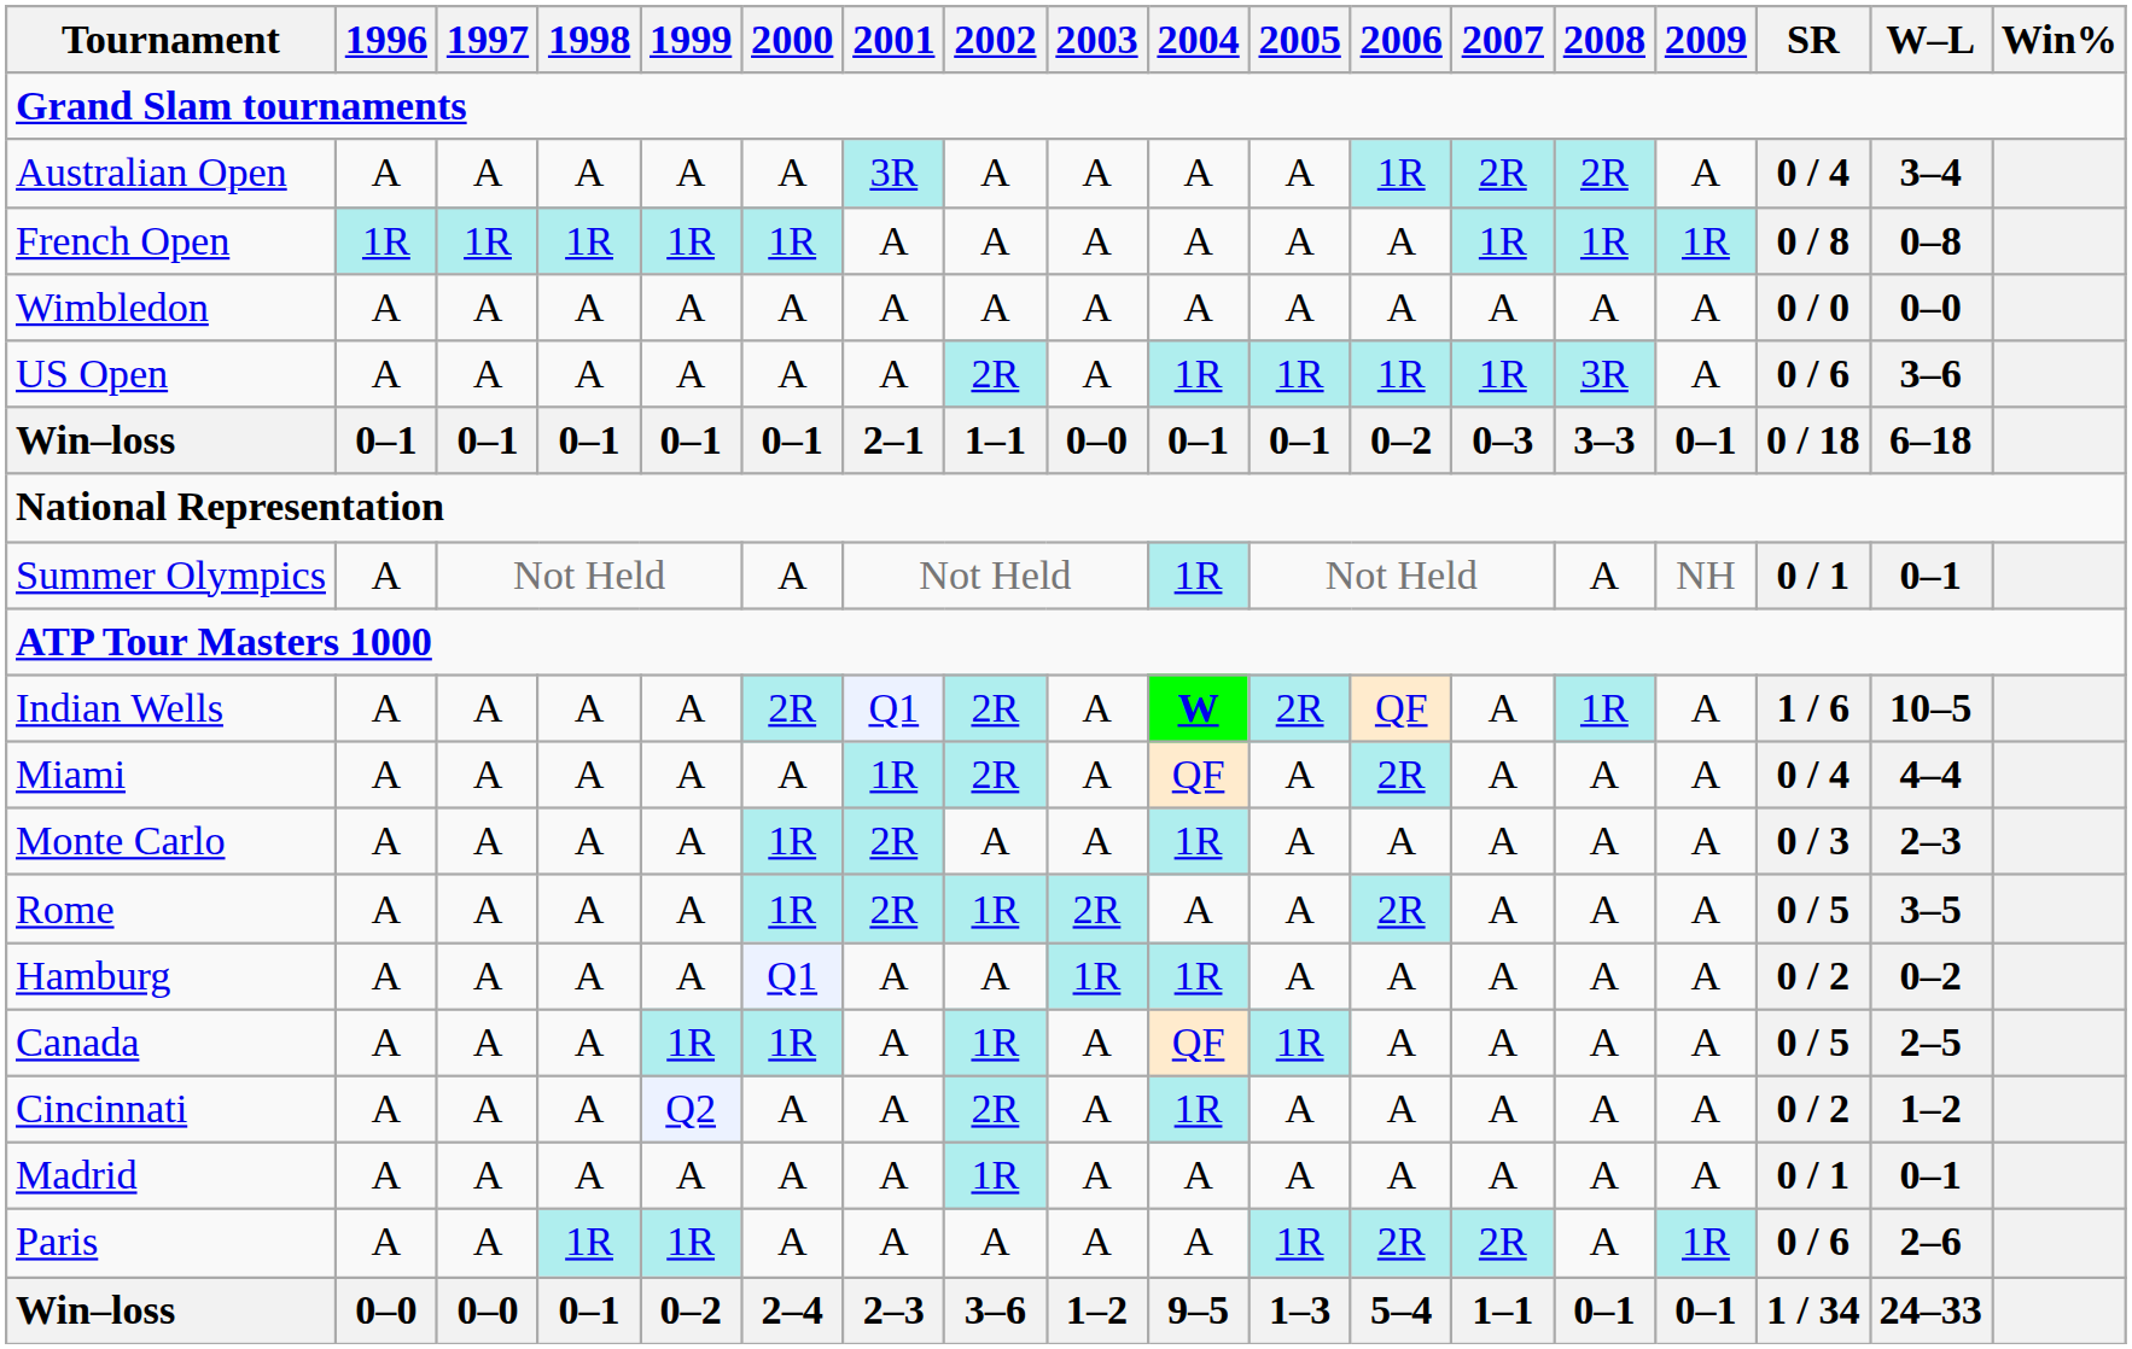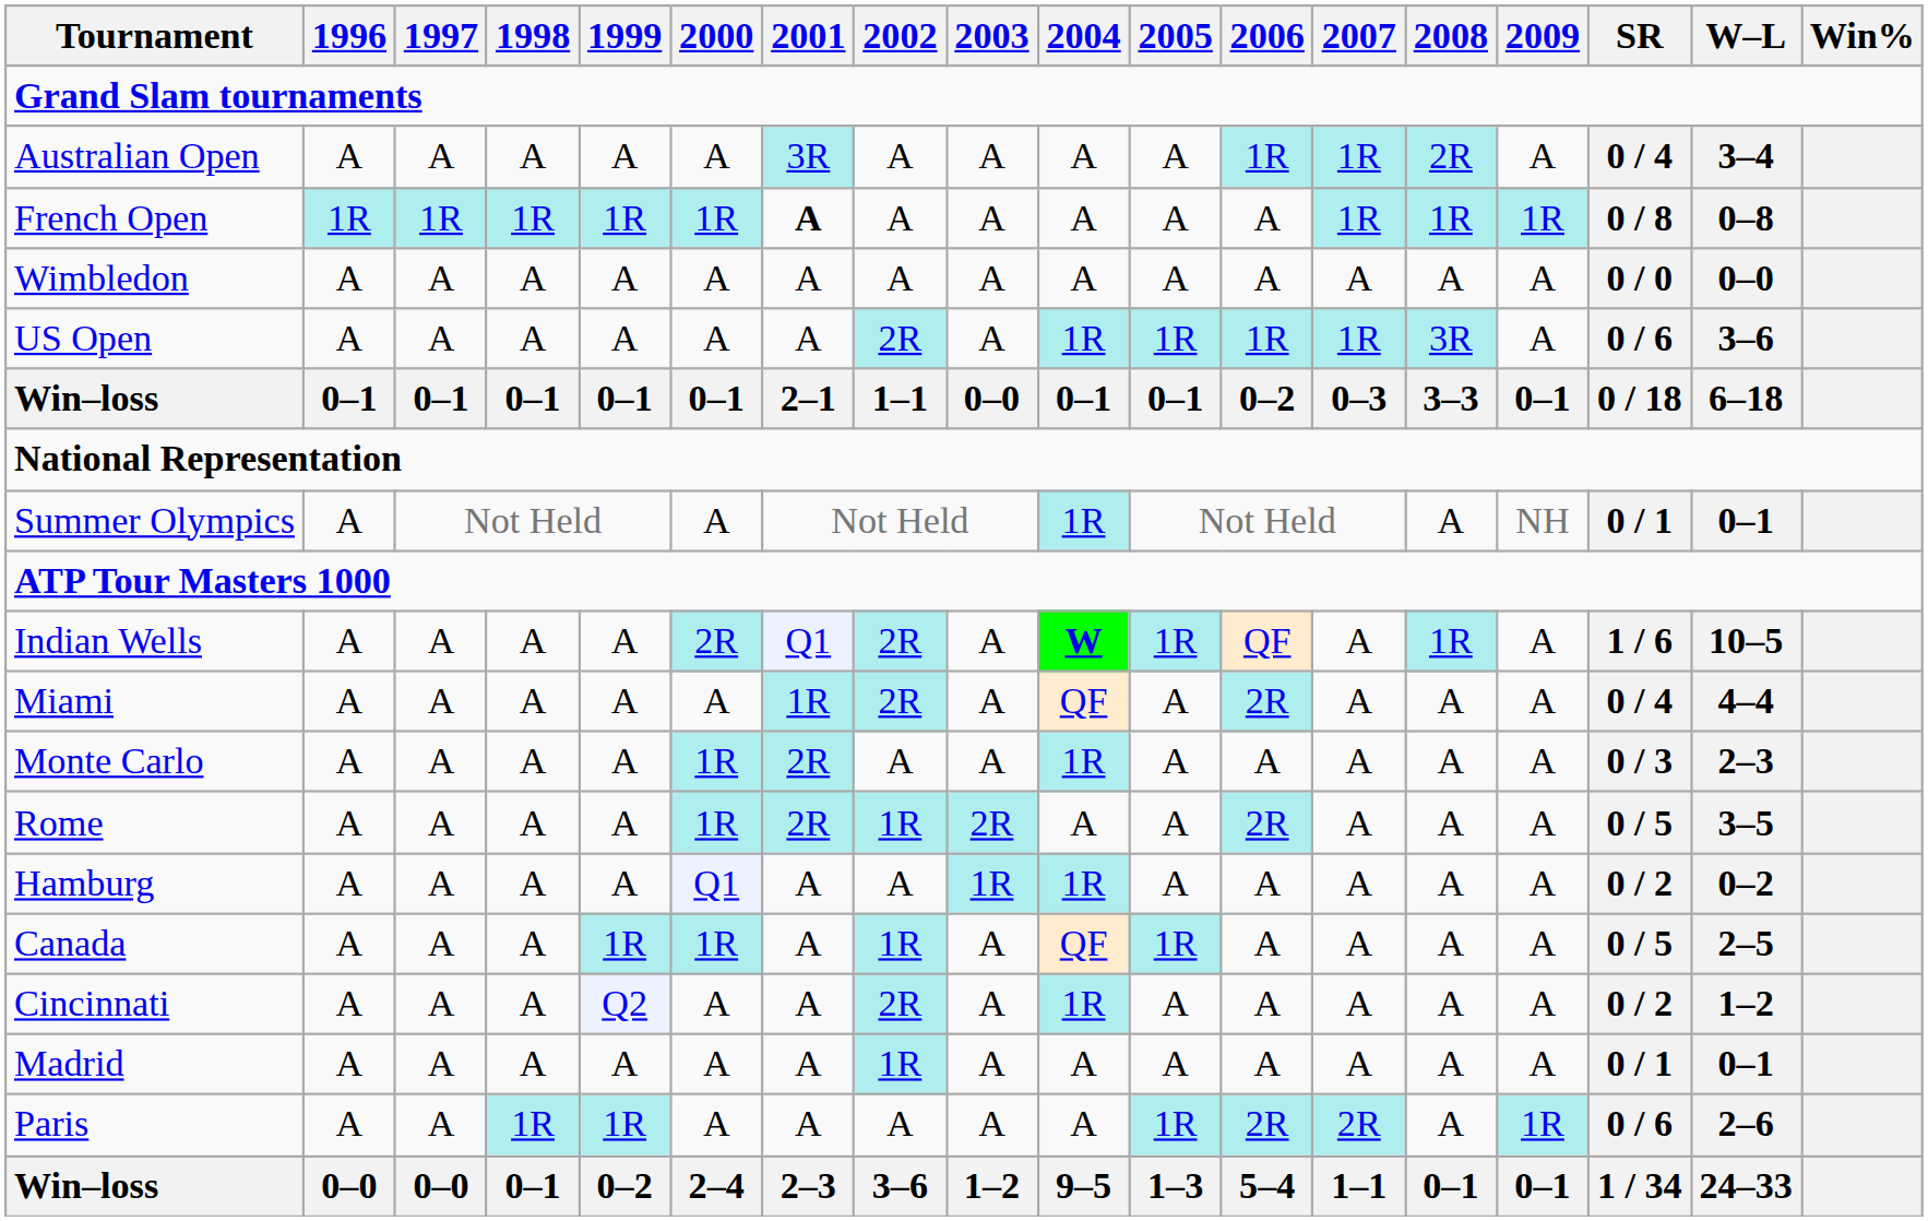Australian Open | 2007: 2R -> 1R
French Open | 2001: normal -> bold
Indian Wells | 2005: 2R -> 1R
